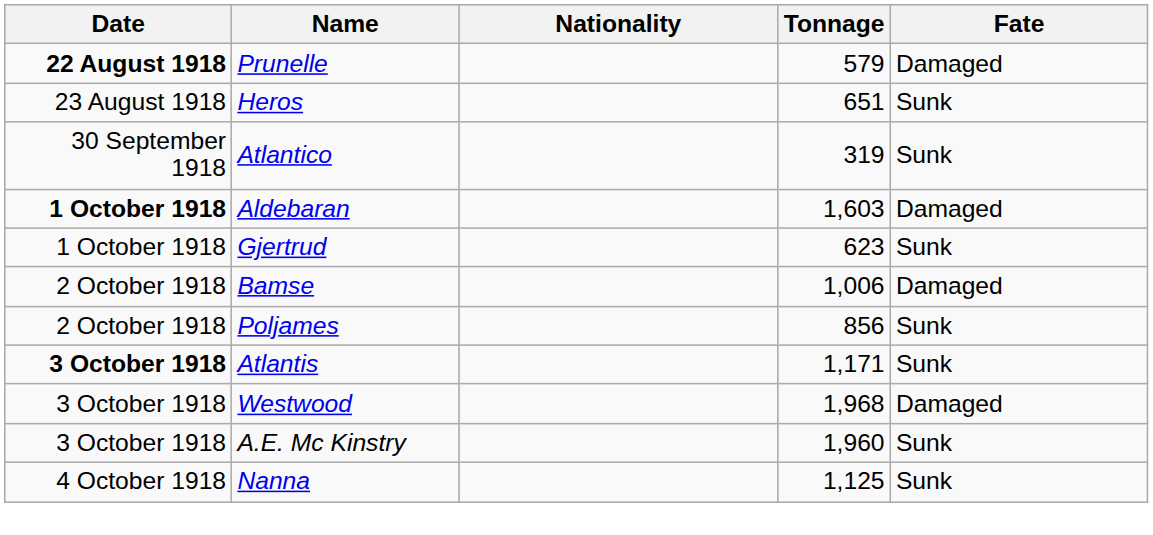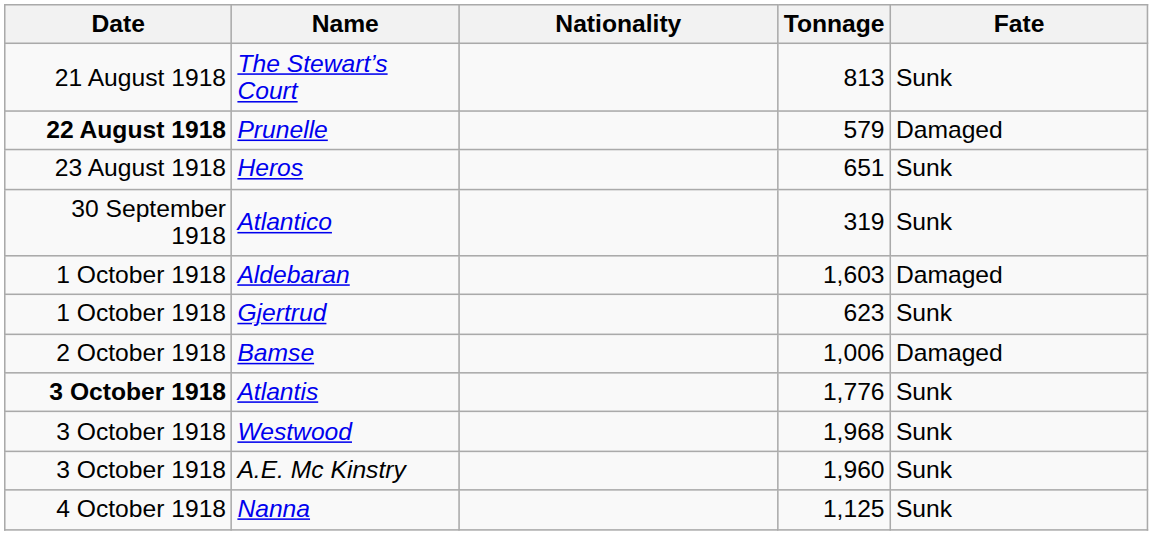+ row: 21 August 1918 | The Stewart’s Court | 813 | Sunk
Aldebaran | Date: bold -> normal
- row: 2 October 1918 | Poljames | 856 | Sunk
Atlantis | Tonnage: 1,171 -> 1,776
Westwood | Fate: Damaged -> Sunk
